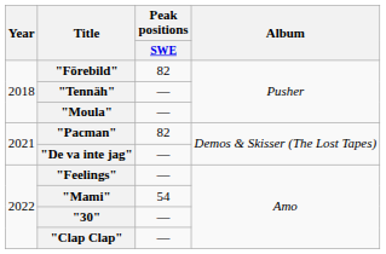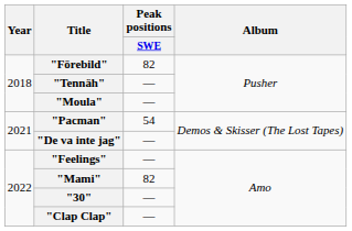"Pacman" | Peak positions / SWE: 82 -> 54
"Mami" | Peak positions / SWE: 54 -> 82
